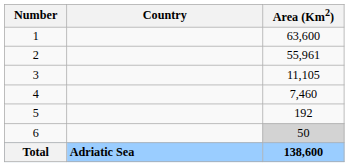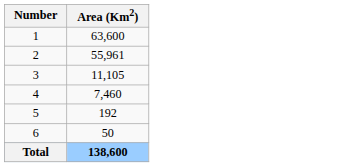- column: Country | Adriatic Sea
6 | Area (Km2): lightgrey background -> no background
